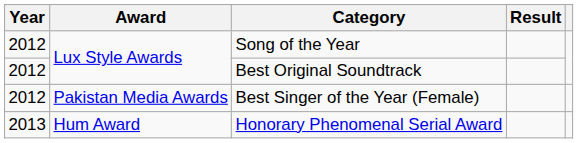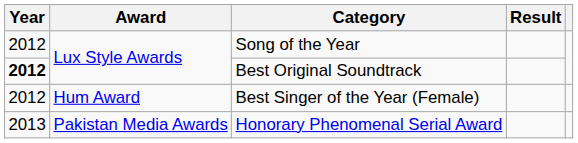Best Original Soundtrack | Year: normal -> bold
Best Singer of the Year (Female) | Award: Pakistan Media Awards -> Hum Award
Honorary Phenomenal Serial Award | Award: Hum Award -> Pakistan Media Awards
